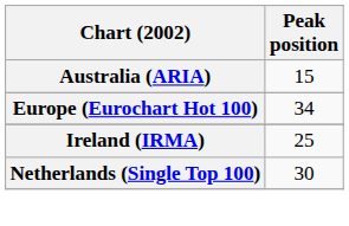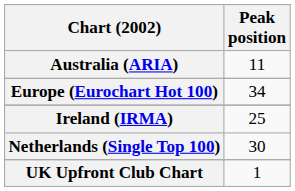Australia (ARIA) | Peak position: 15 -> 11
+ row: UK Upfront Club Chart | 1
